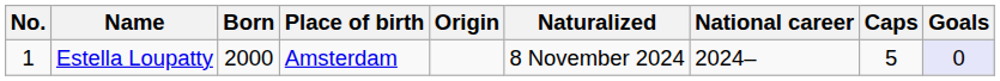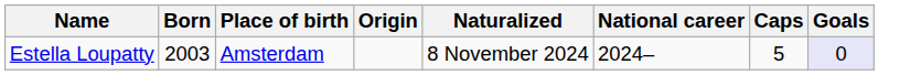- column: No. | 1
Estella Loupatty | Born: 2000 -> 2003
